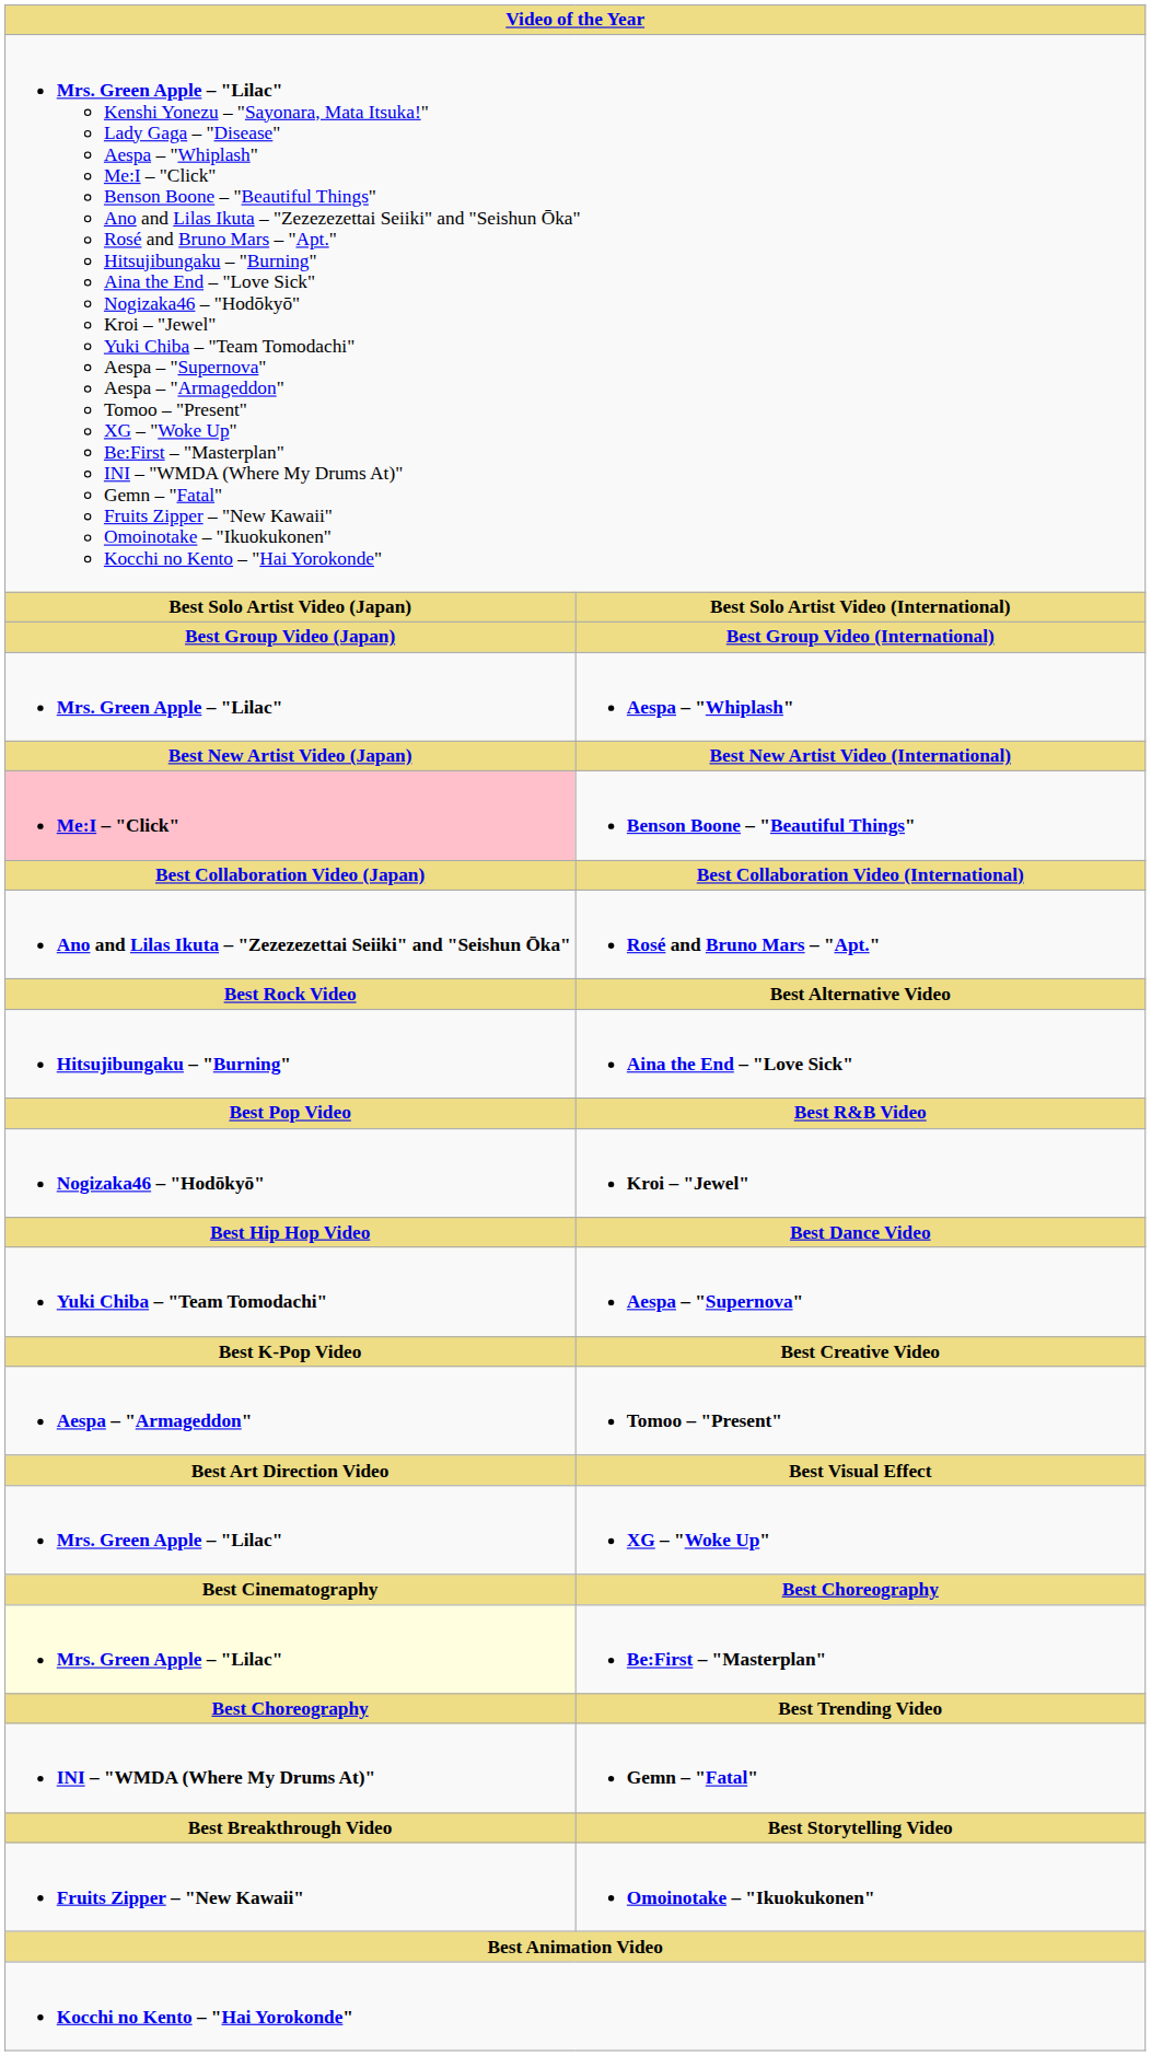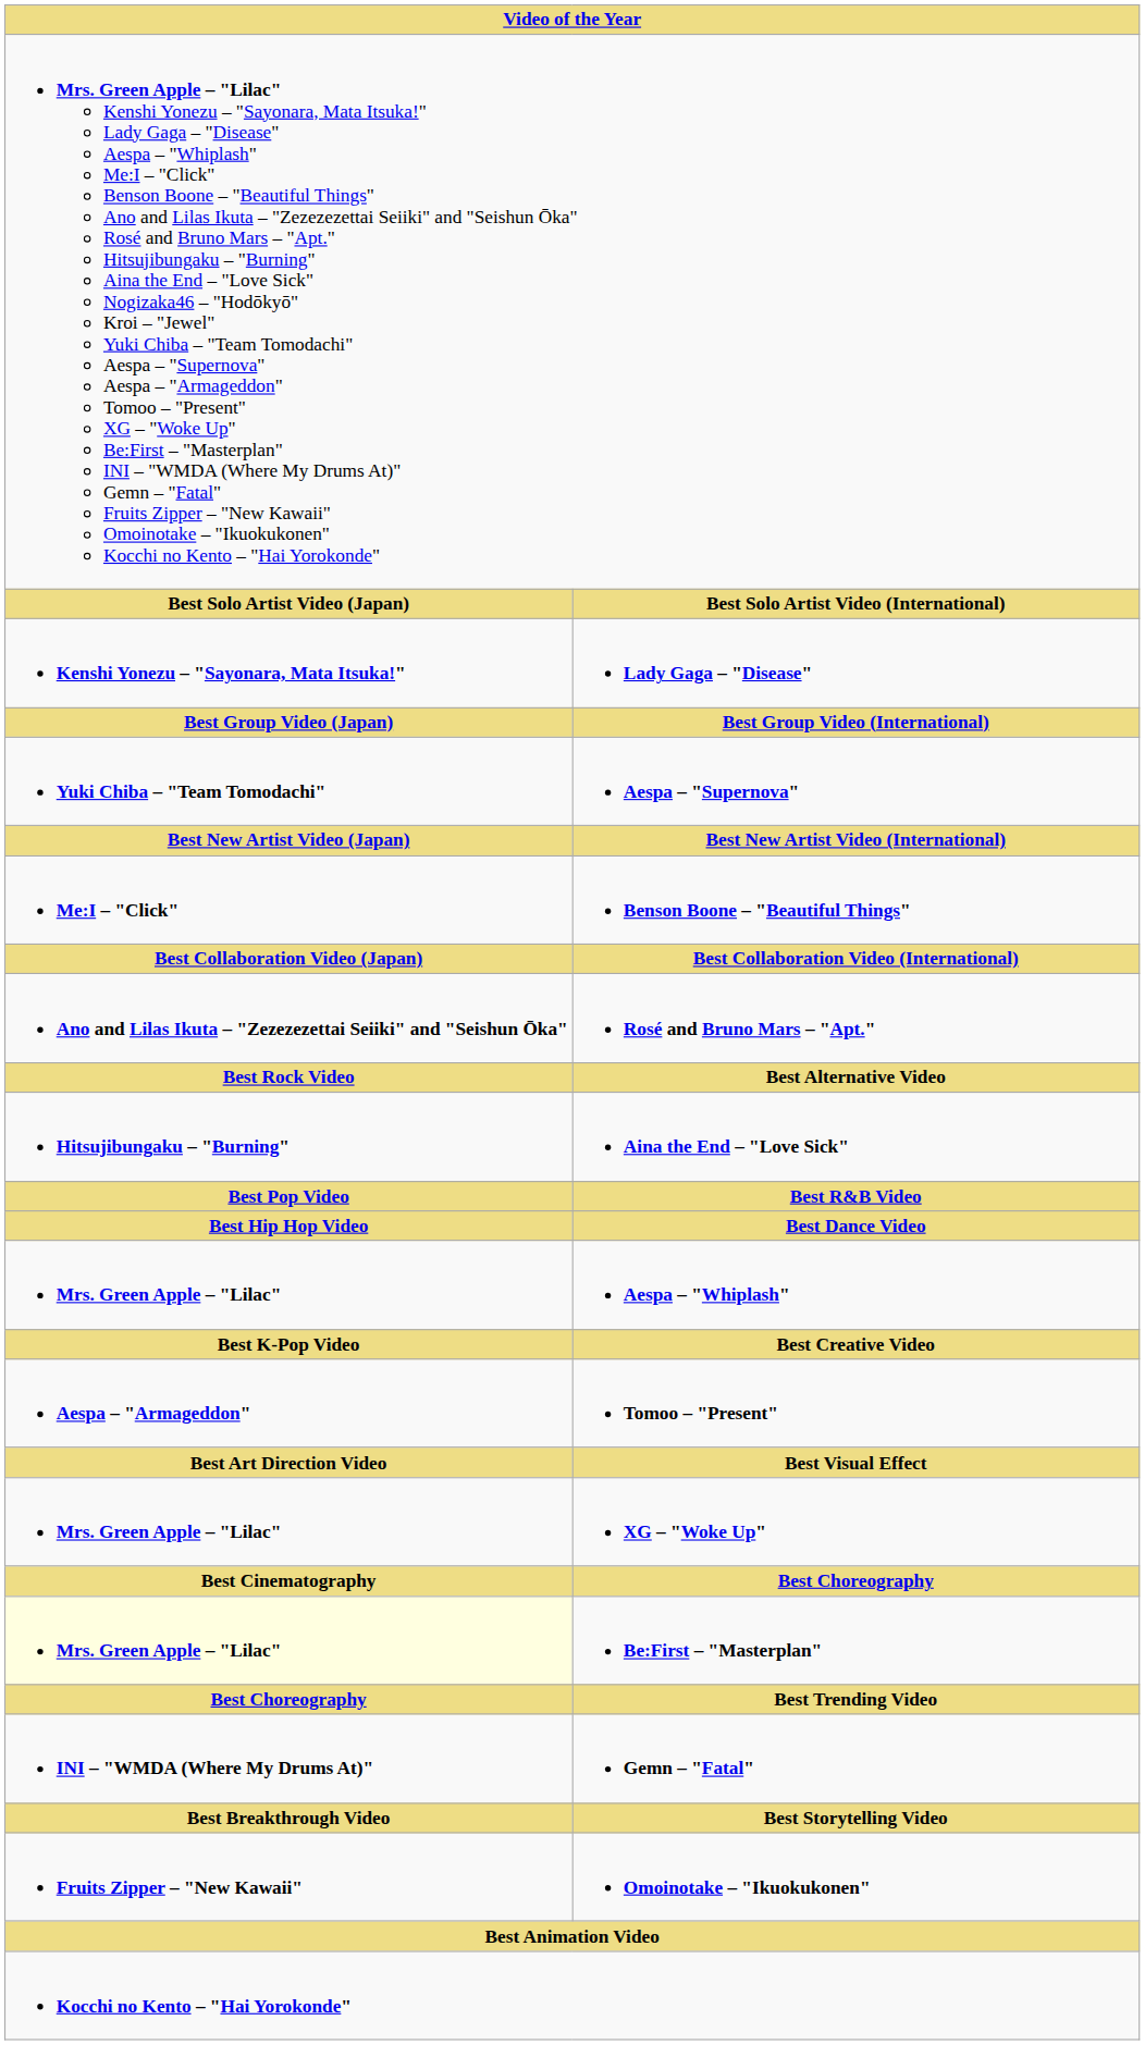+ row: Kenshi Yonezu – "Sayonara, Mata Itsuka!" | Lady Gaga – "Disease"
rows swapped: Aespa – "Whiplash" <-> Aespa – "Supernova"
Benson Boone – "Beautiful Things" | column 1: pink background -> no background
- row: Nogizaka46 – "Hodōkyō" | Kroi – "Jewel"
